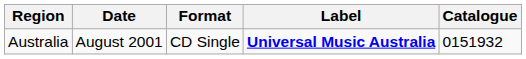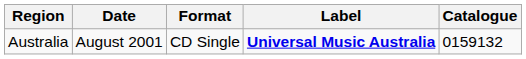Australia | Catalogue: 0151932 -> 0159132
